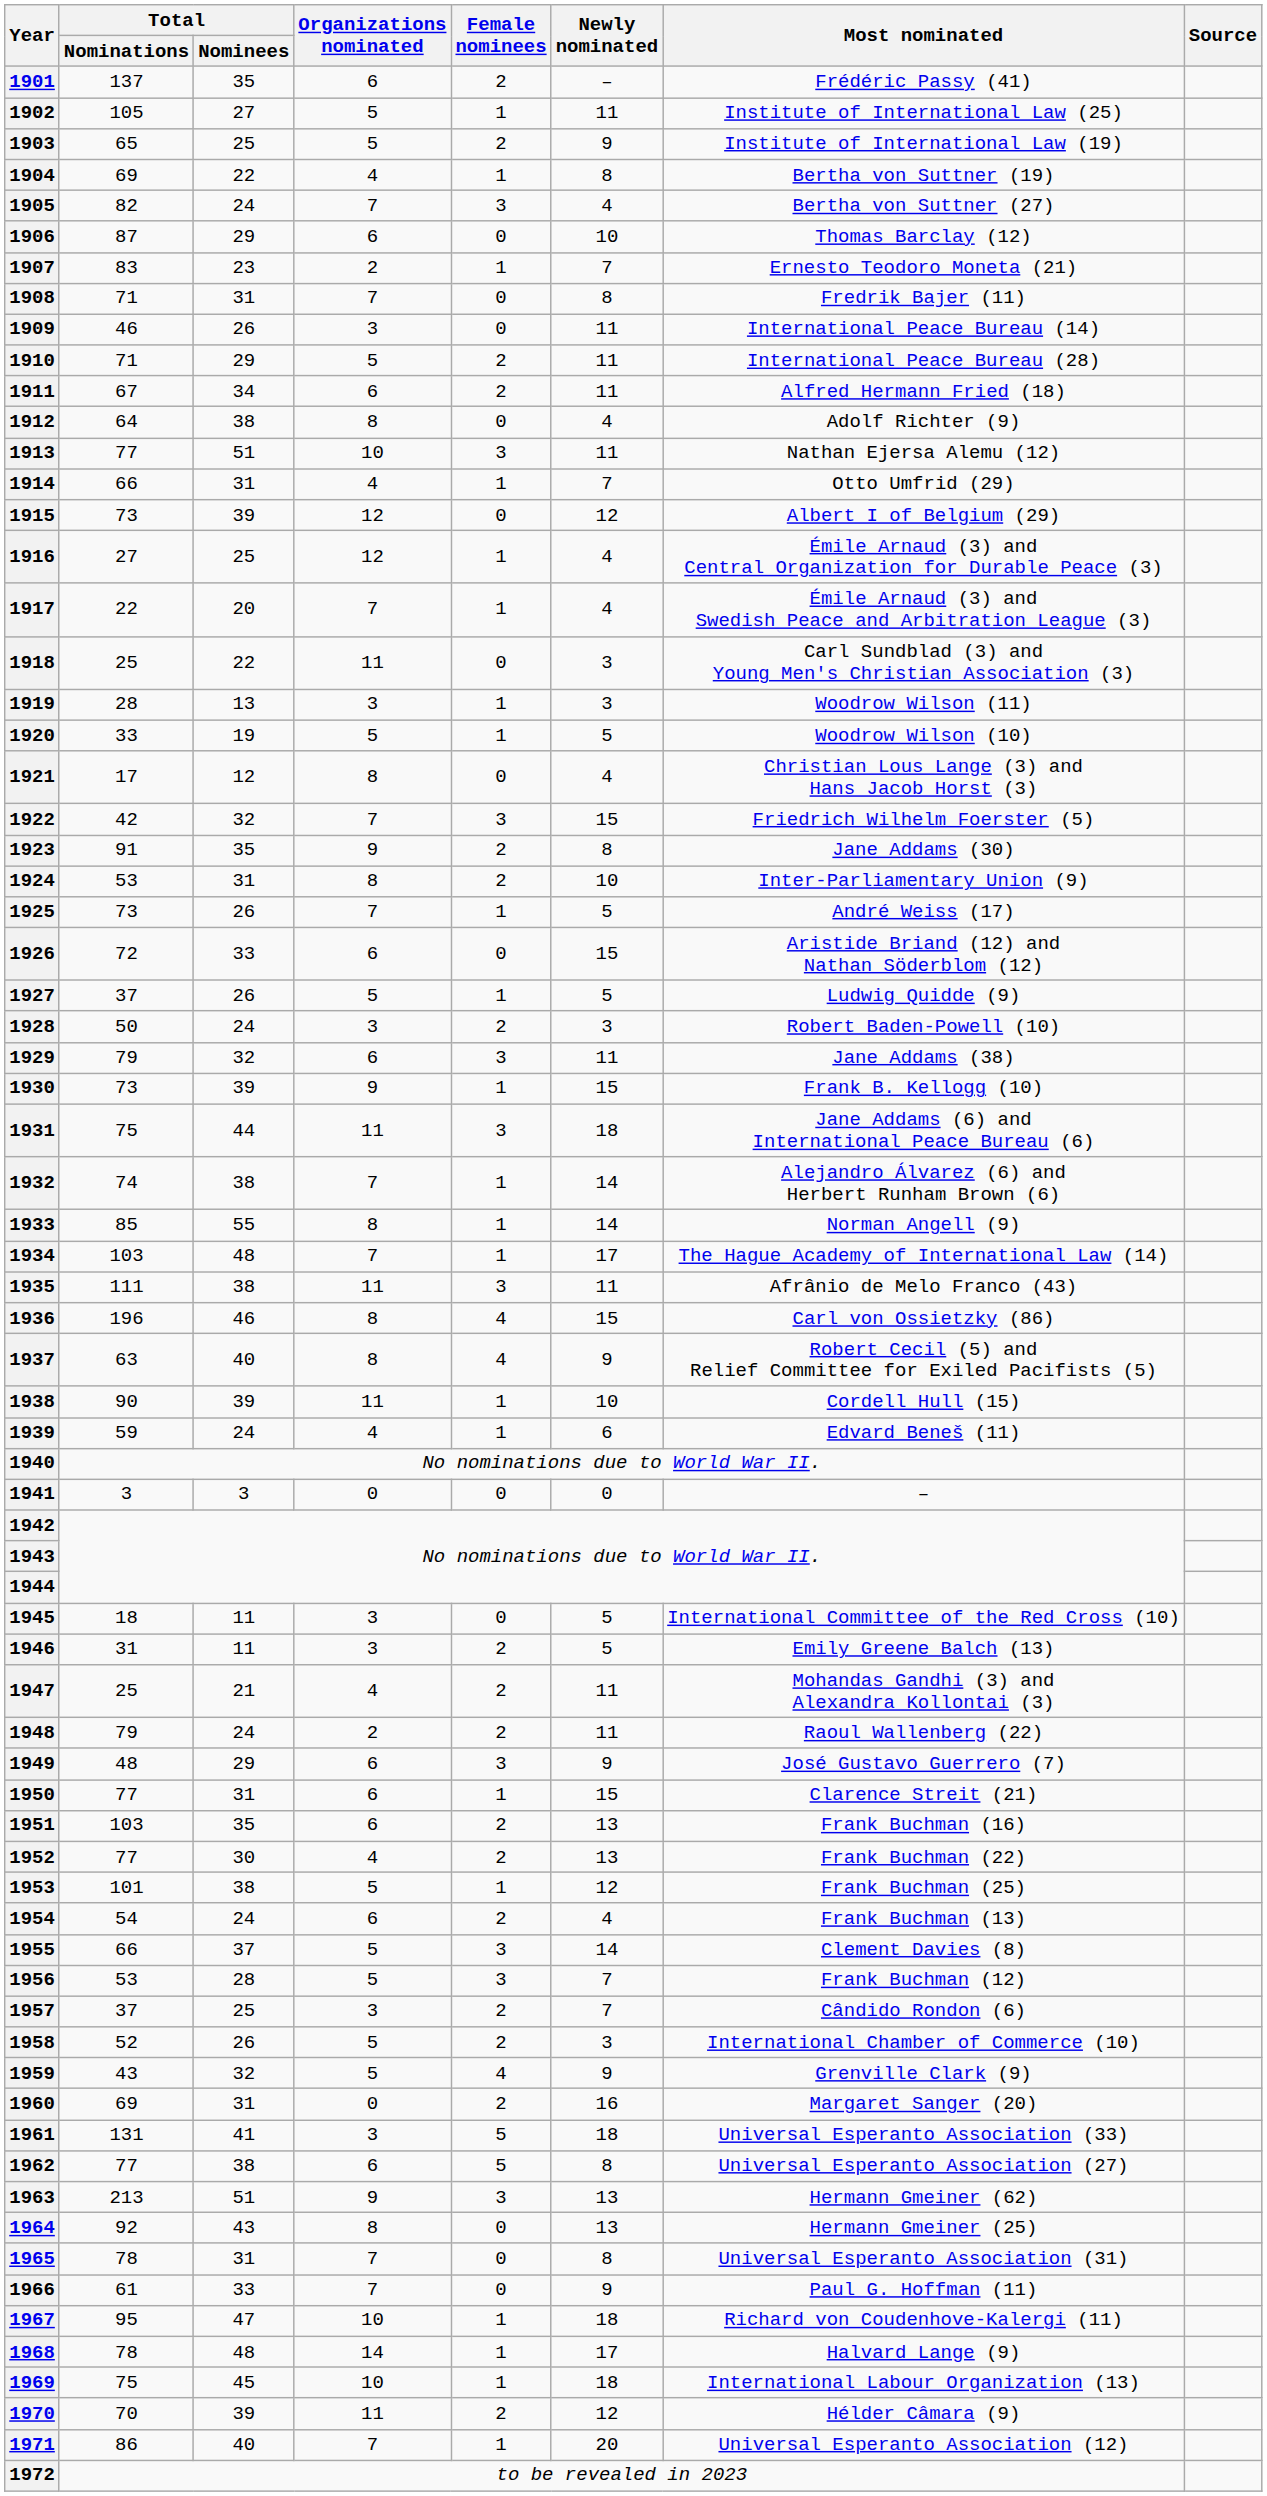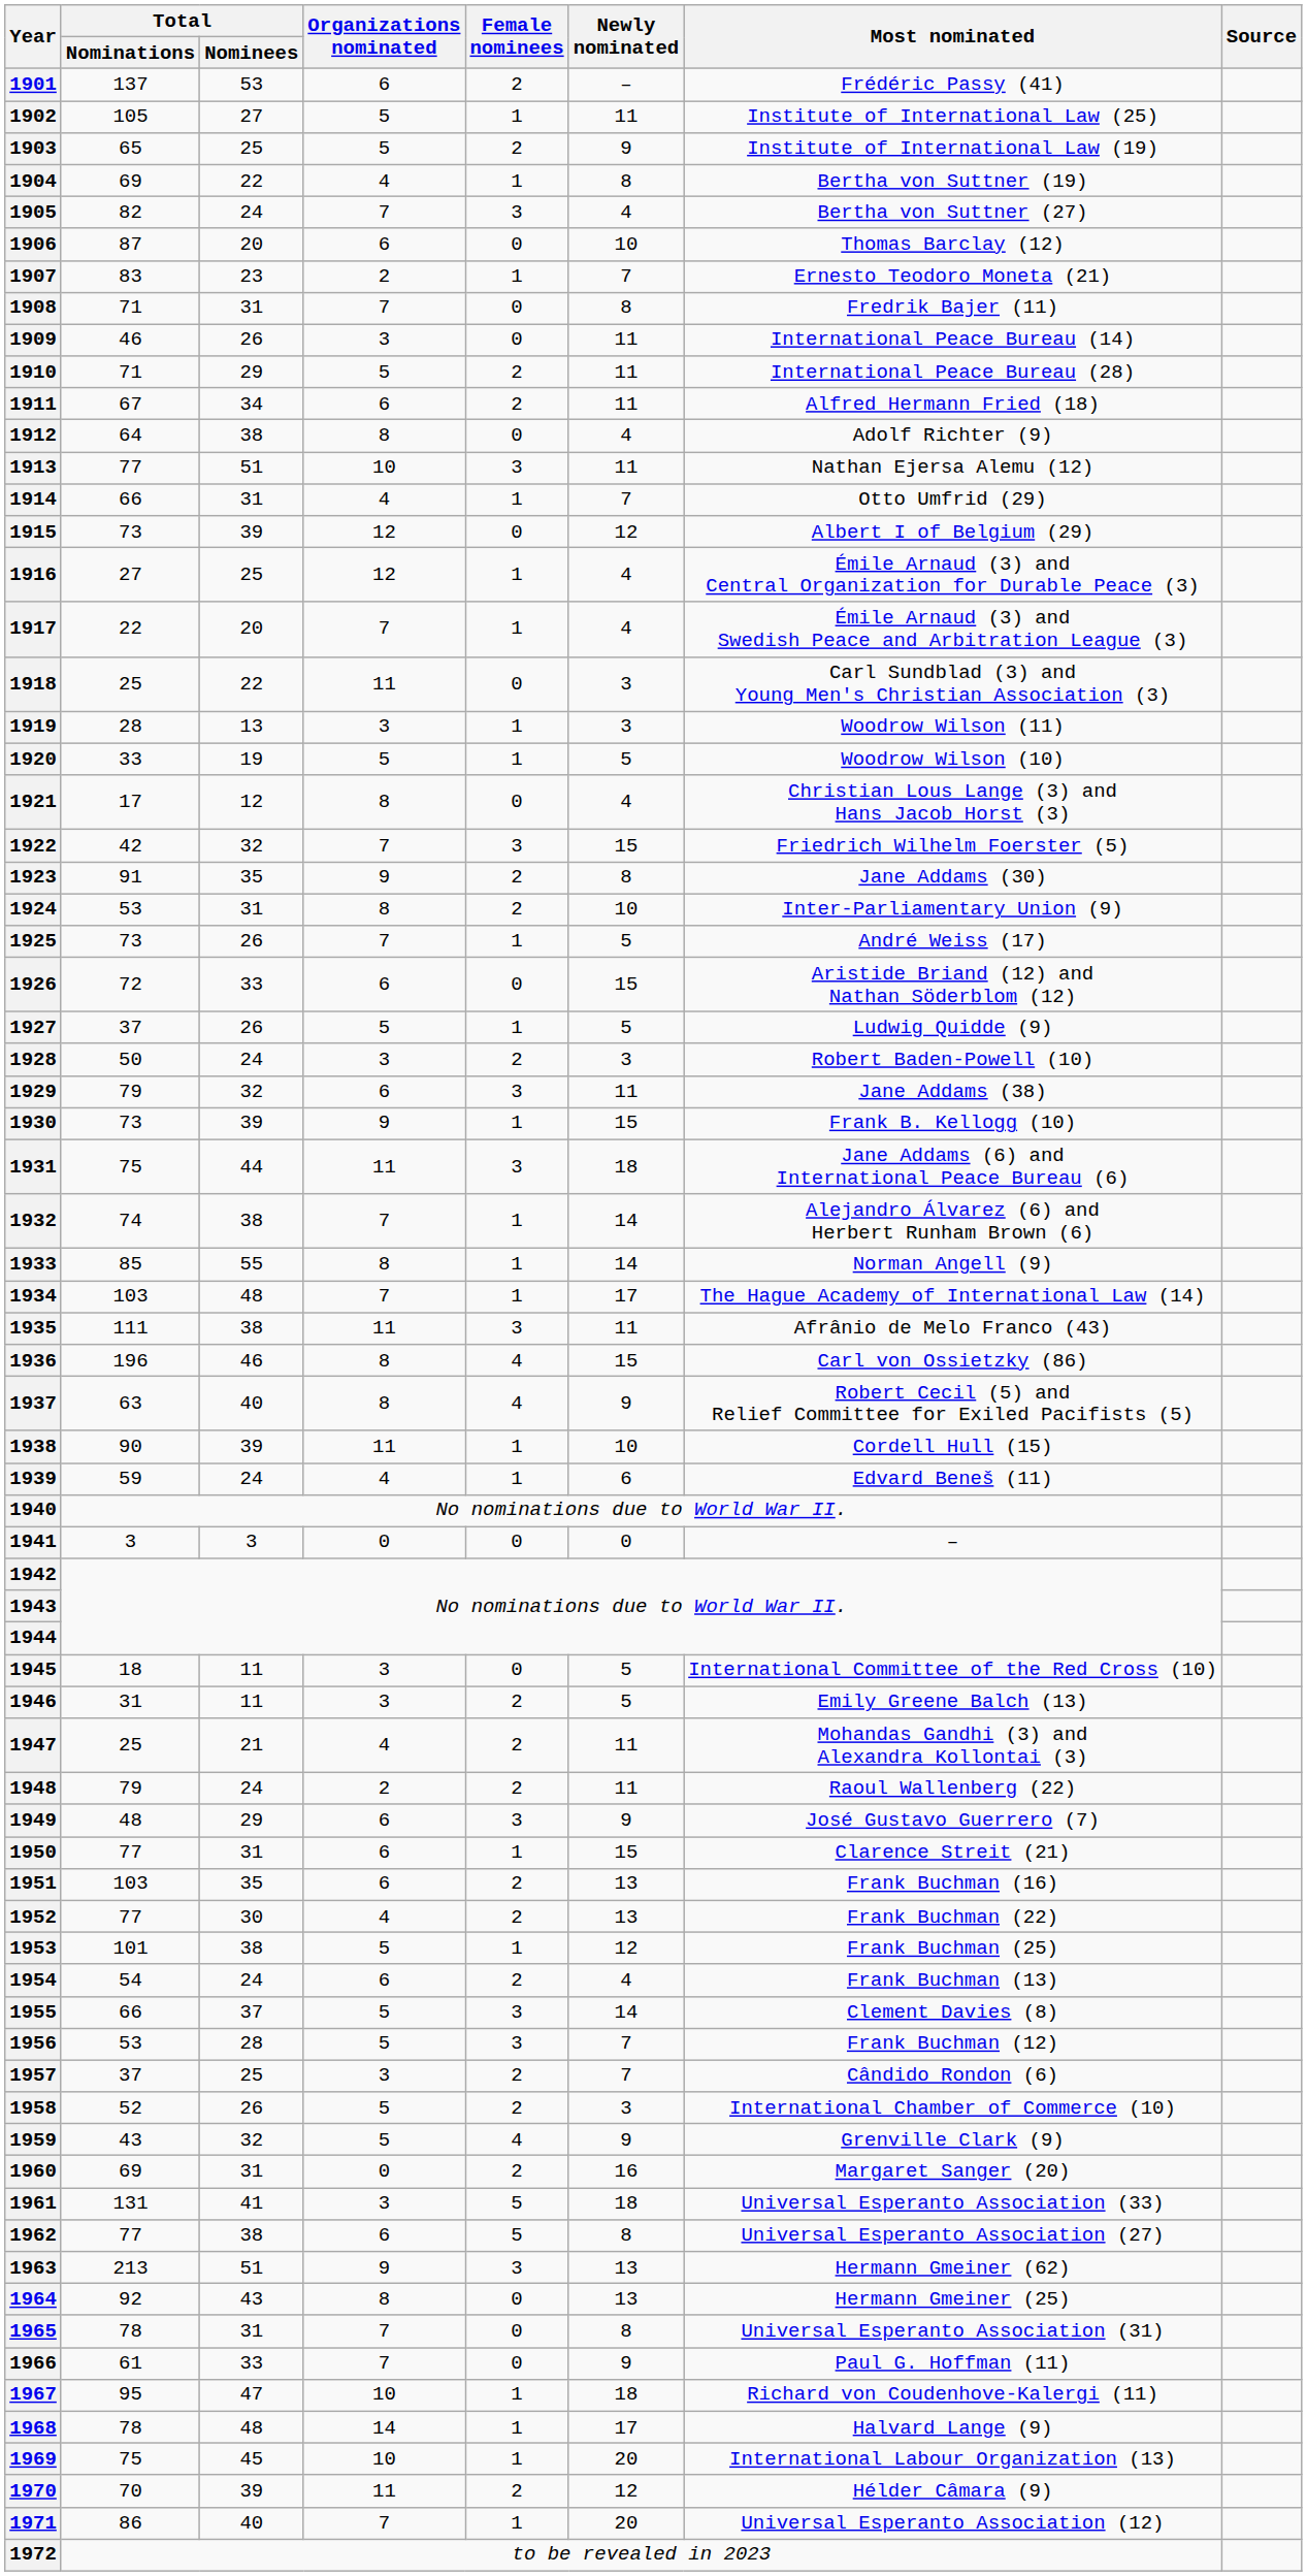1901 | Total / Nominees: 35 -> 53
1906 | Total / Nominees: 29 -> 20
1969 | Newly nominated: 18 -> 20
